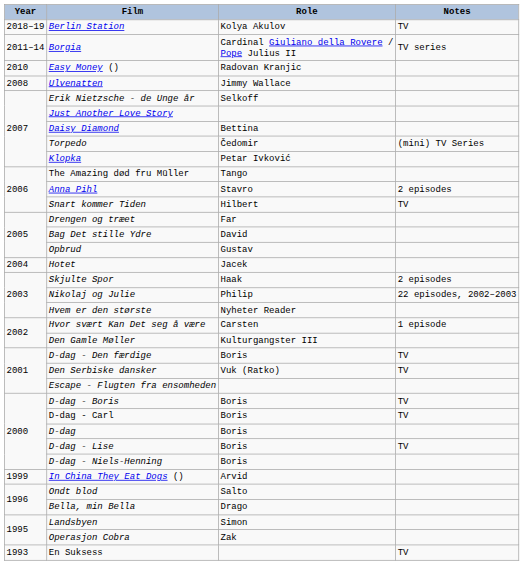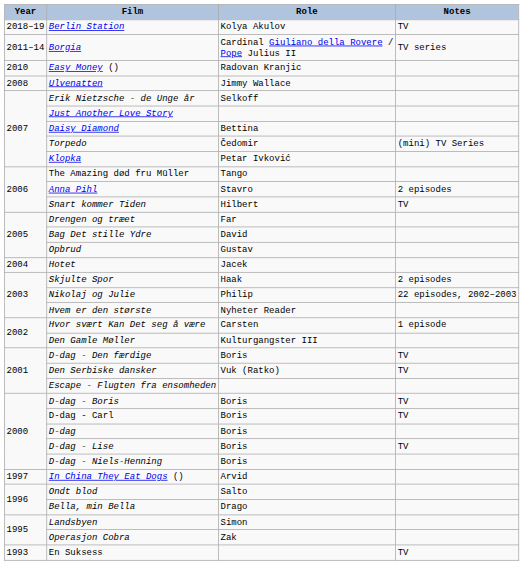In China They Eat Dogs () | Year: 1999 -> 1997
